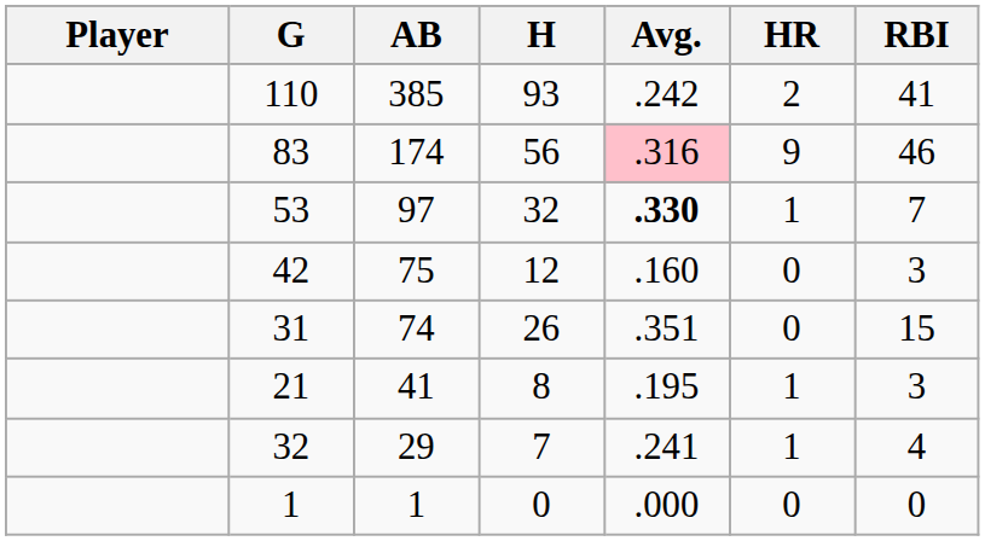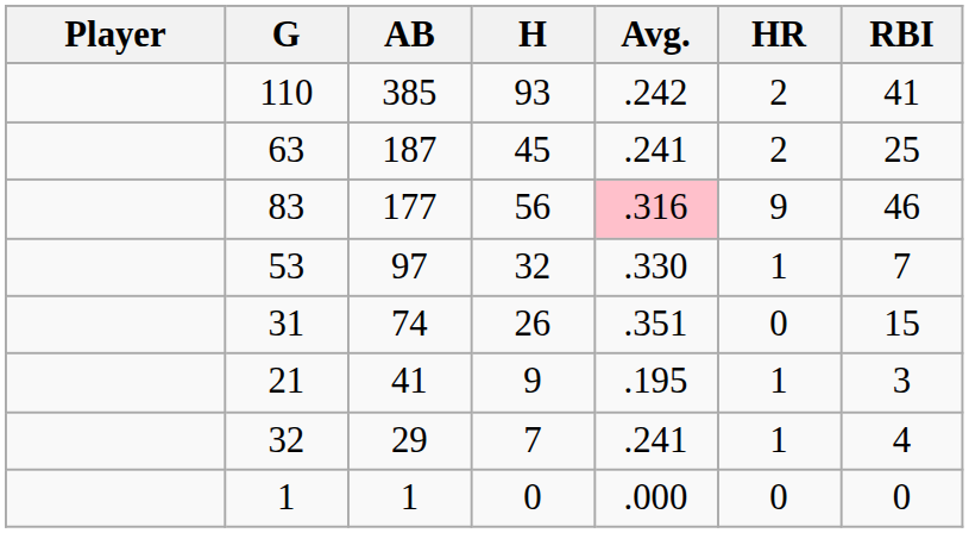+ row: 63 | 187 | 45 | .241 | 2 | 25
83 | AB: 174 -> 177
53 | Avg.: bold -> normal
- row: 42 | 75 | 12 | .160 | 0 | 3
21 | H: 8 -> 9
